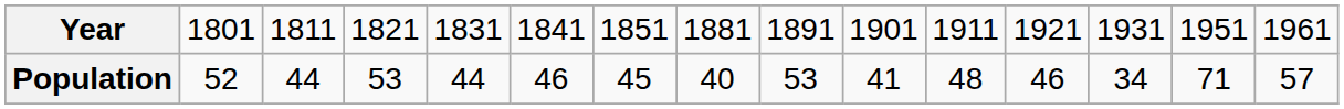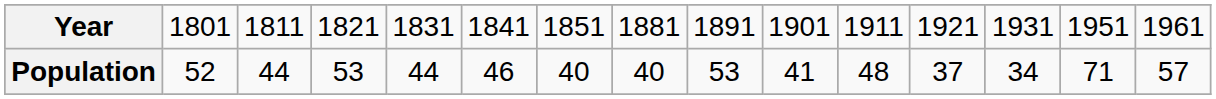Population | column 7: 45 -> 40
Population | column 12: 46 -> 37
